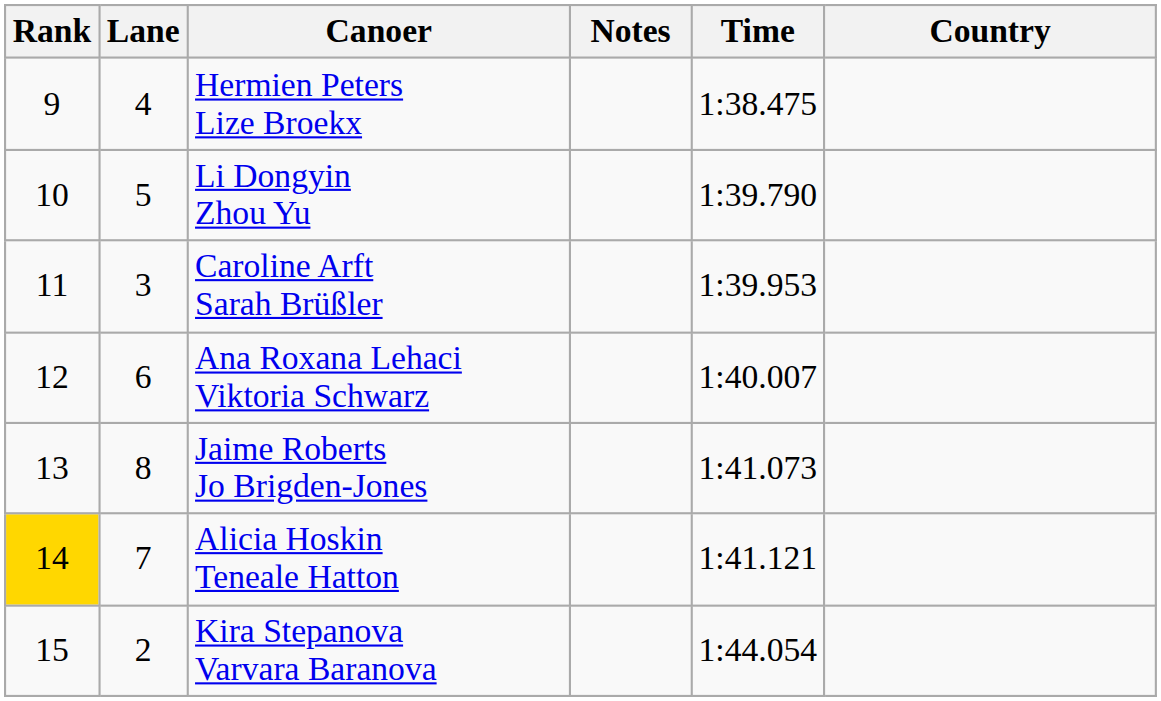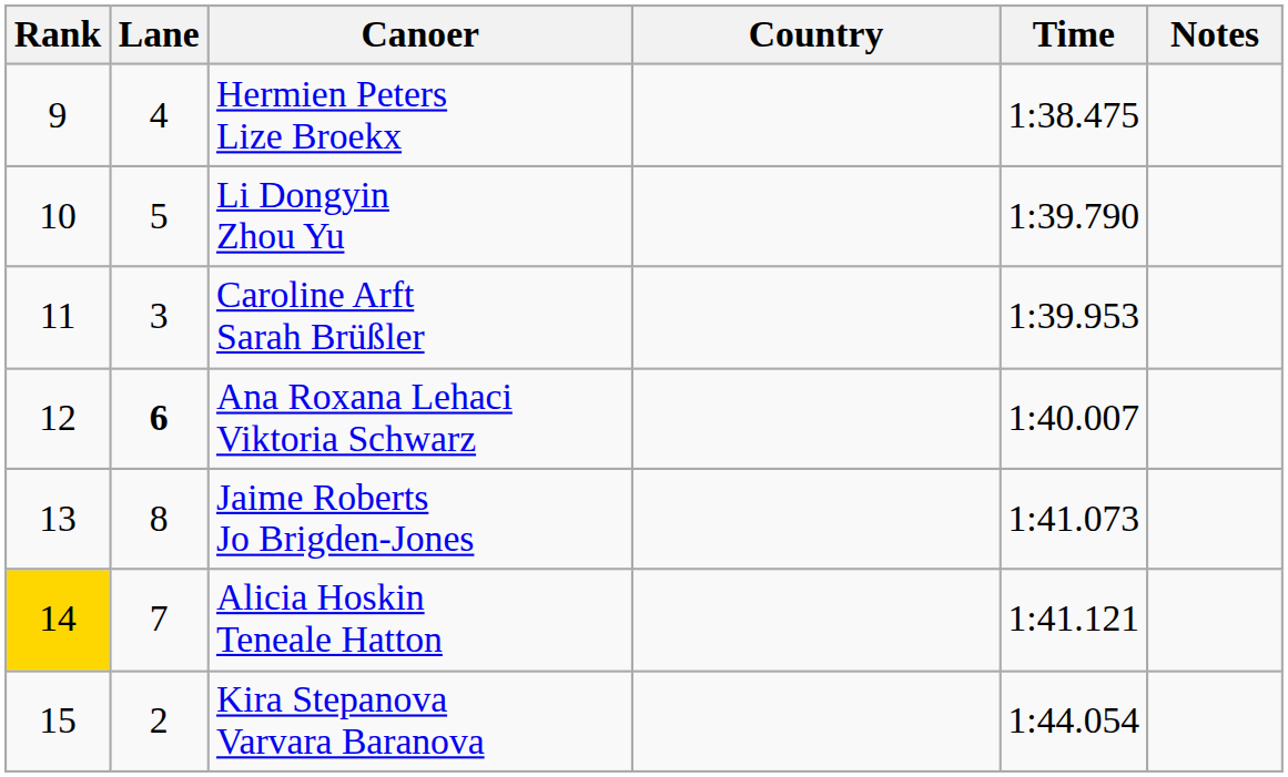columns swapped: Country <-> Notes
Ana Roxana Lehaci Viktoria Schwarz | Lane: normal -> bold
